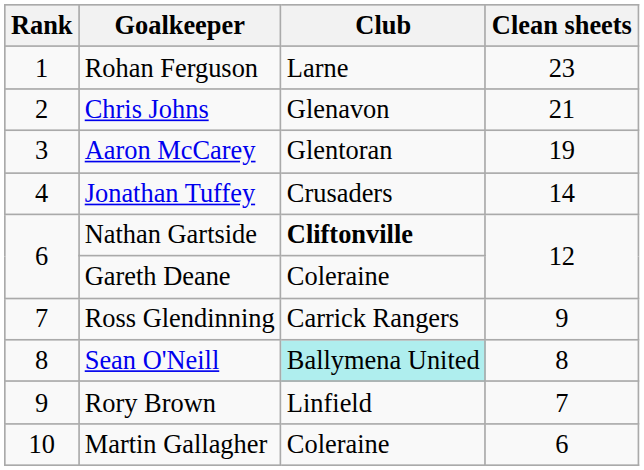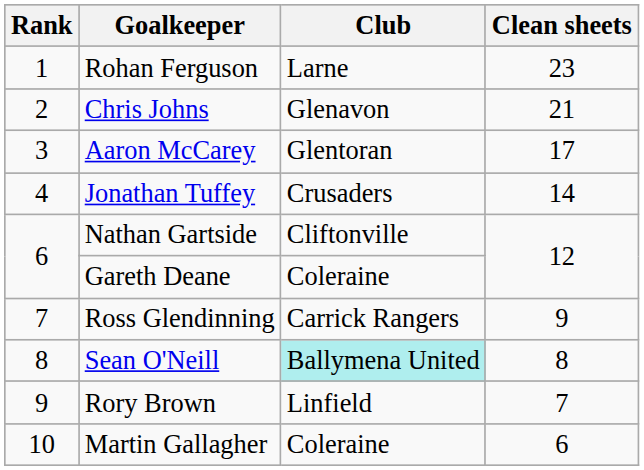Aaron McCarey | Clean sheets: 19 -> 17
Nathan Gartside | Club: bold -> normal
